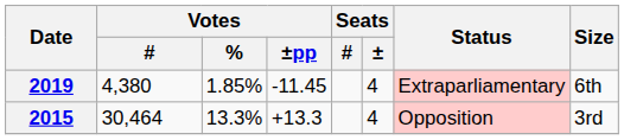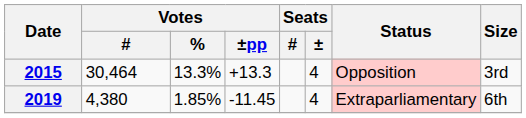rows swapped: 2015 <-> 2019
